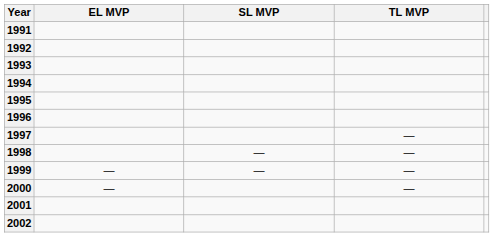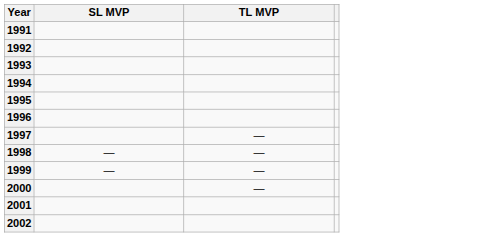- column: EL MVP | — | —
